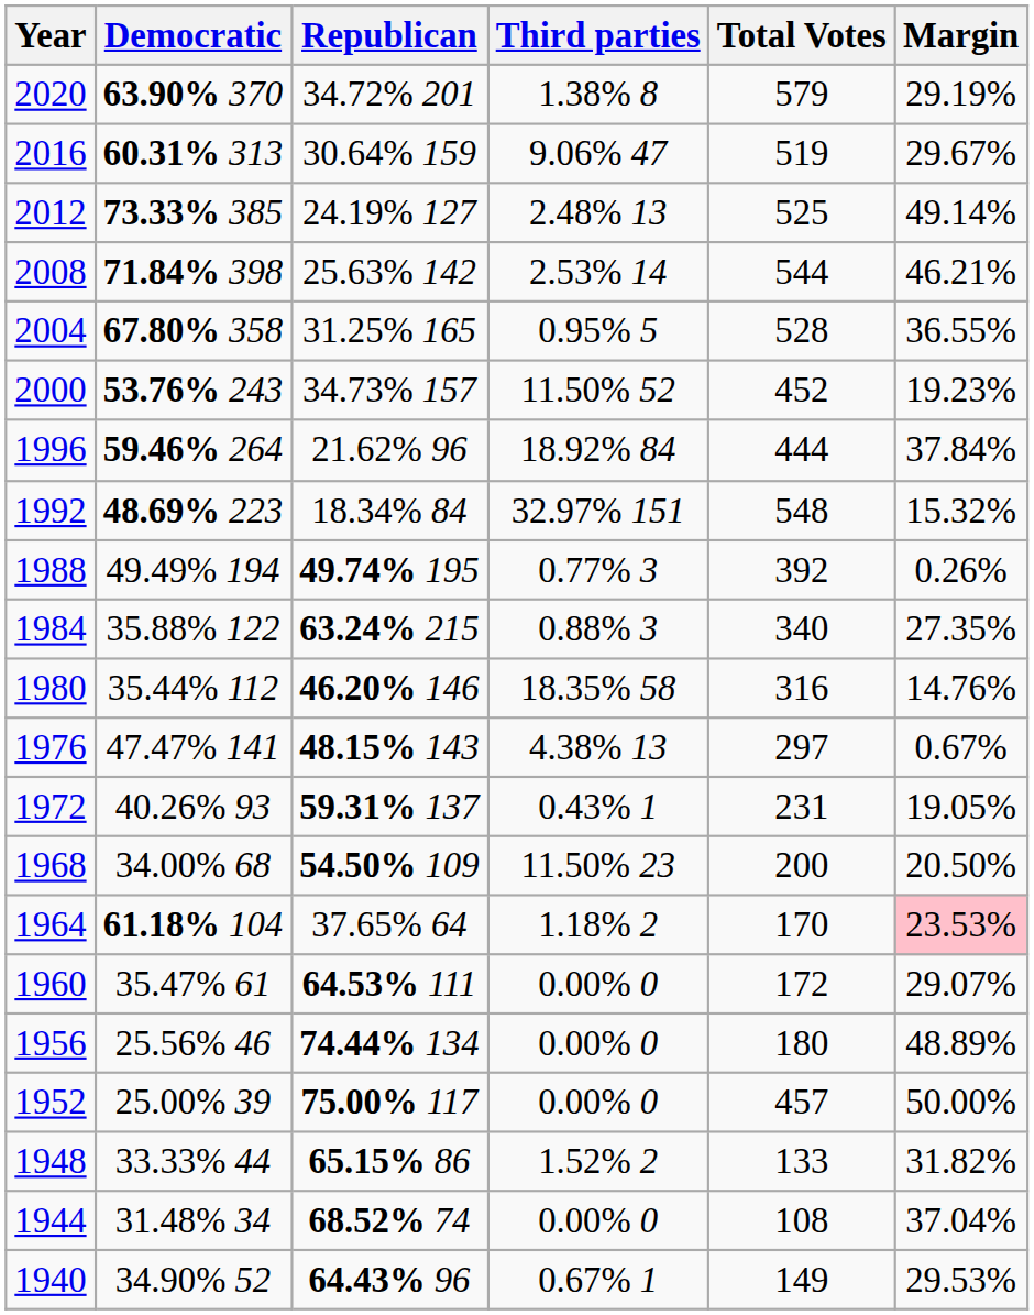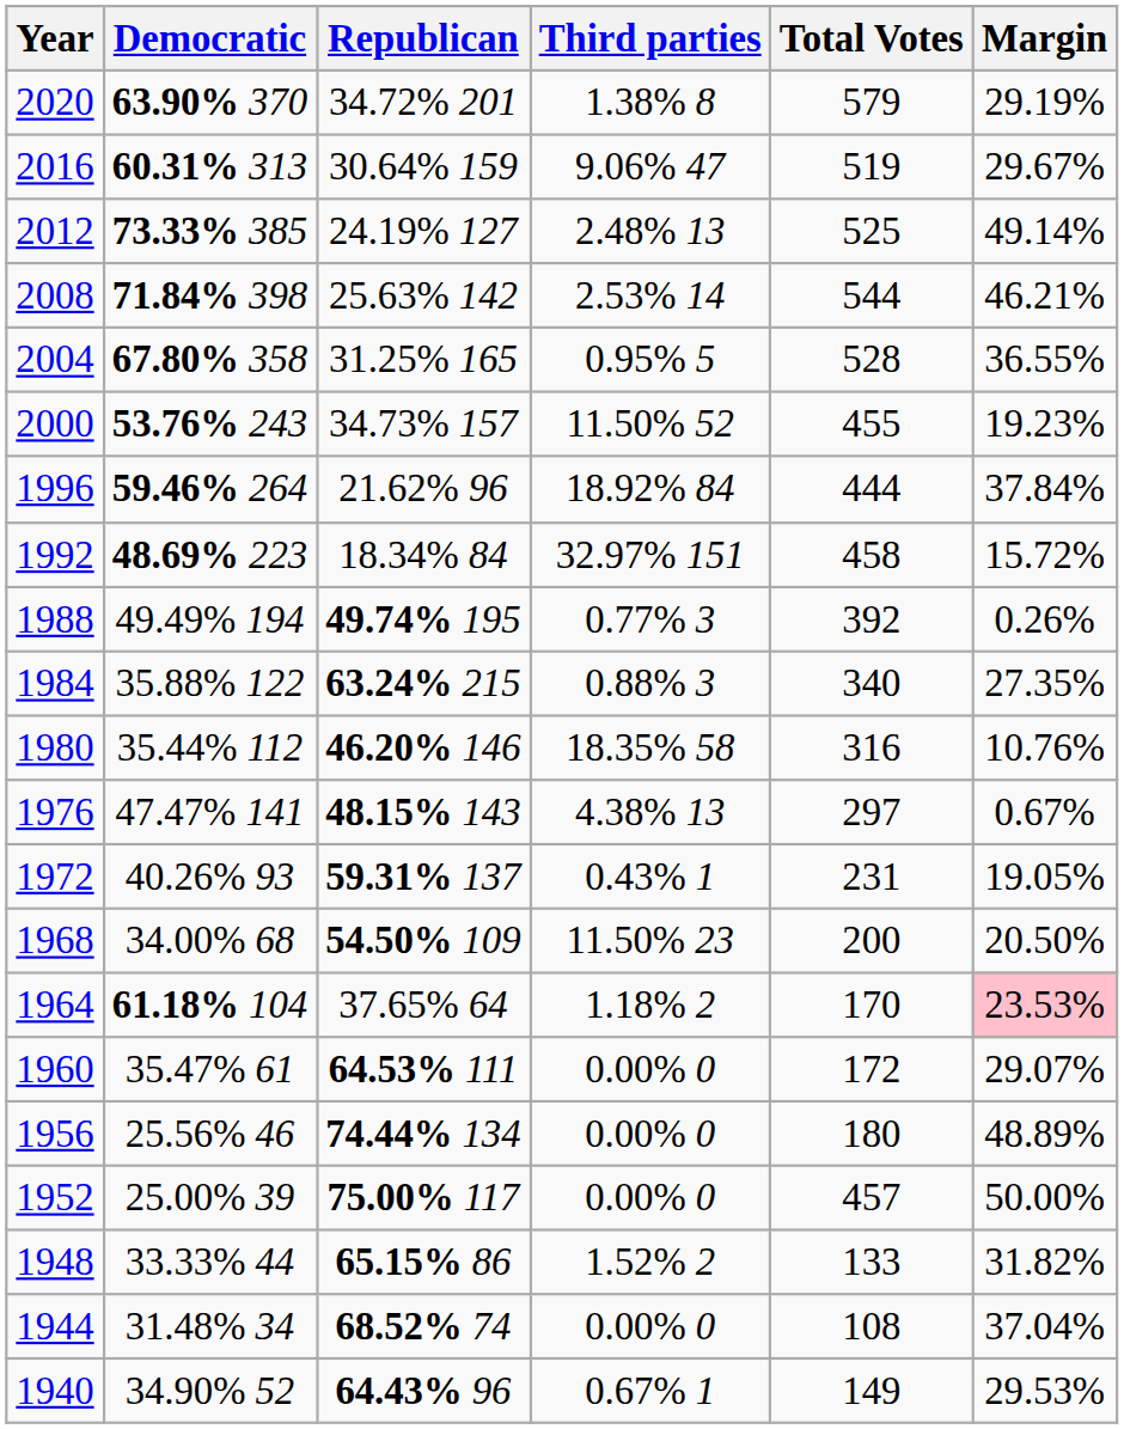2000 | Total Votes: 452 -> 455
1992 | Total Votes: 548 -> 458
1992 | Margin: 15.32% -> 15.72%
1980 | Margin: 14.76% -> 10.76%
